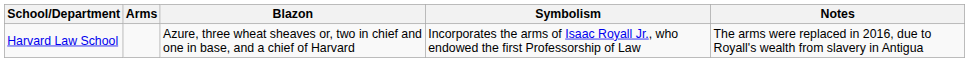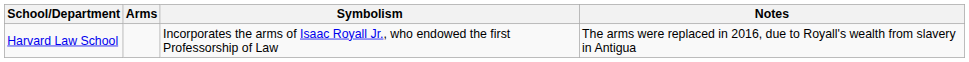- column: Blazon | Azure, three wheat sheaves or, two in chief and one in base, and a chief of Harvard
